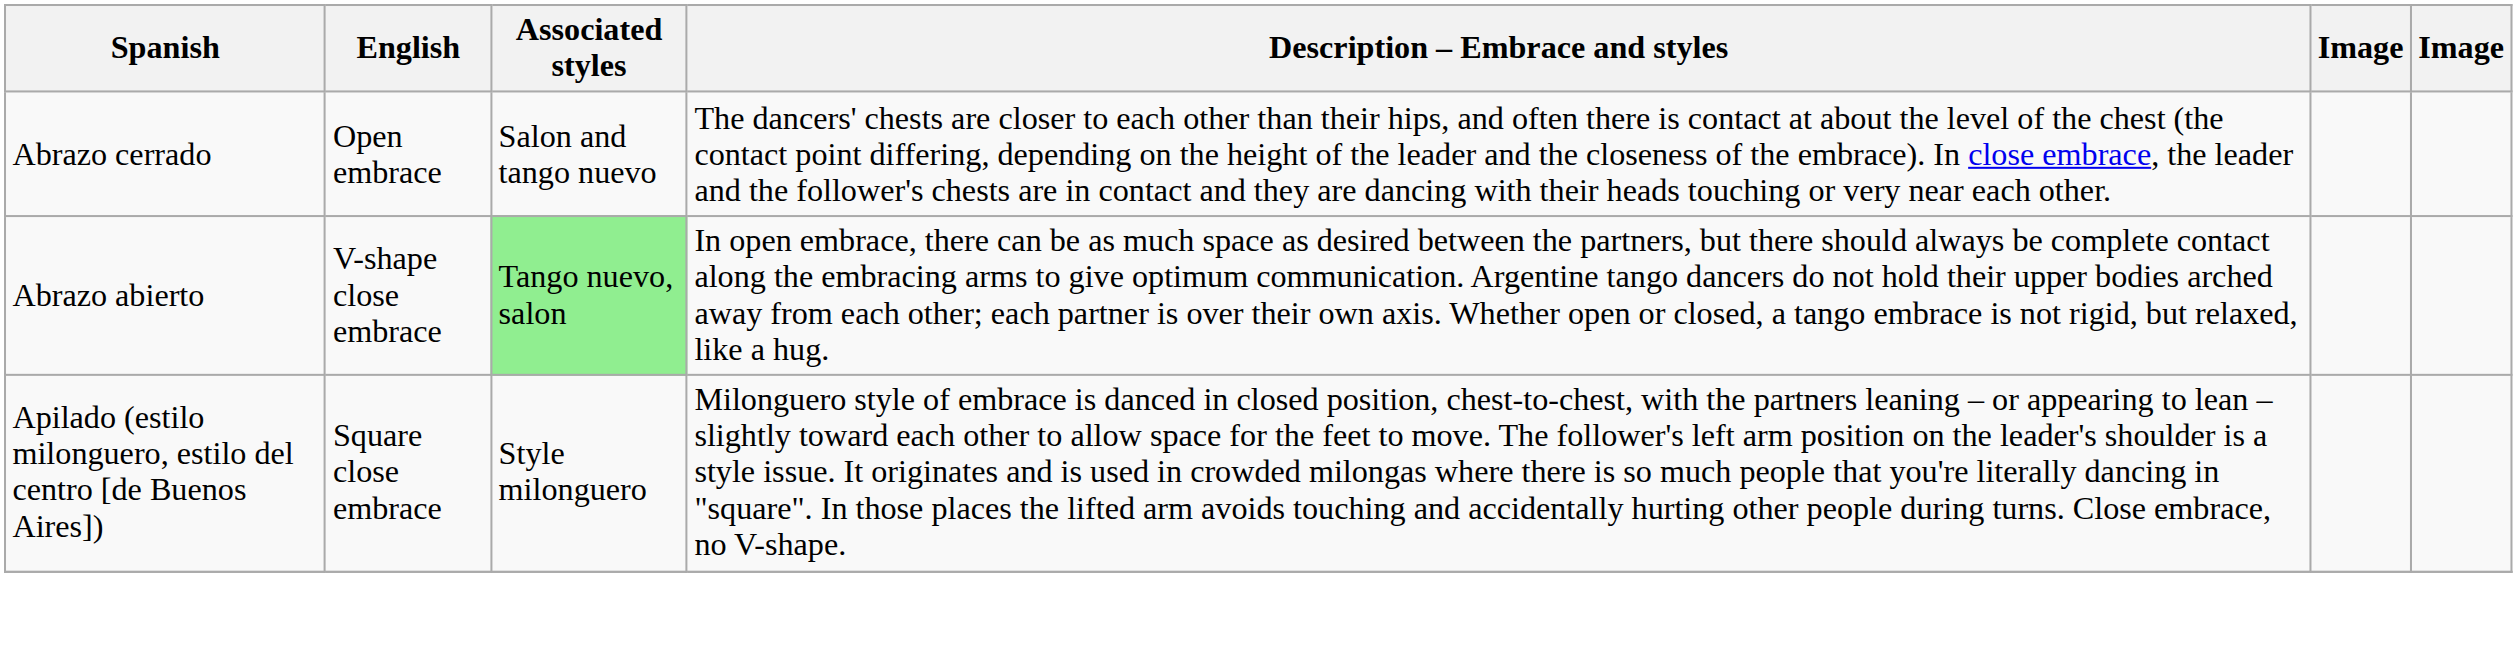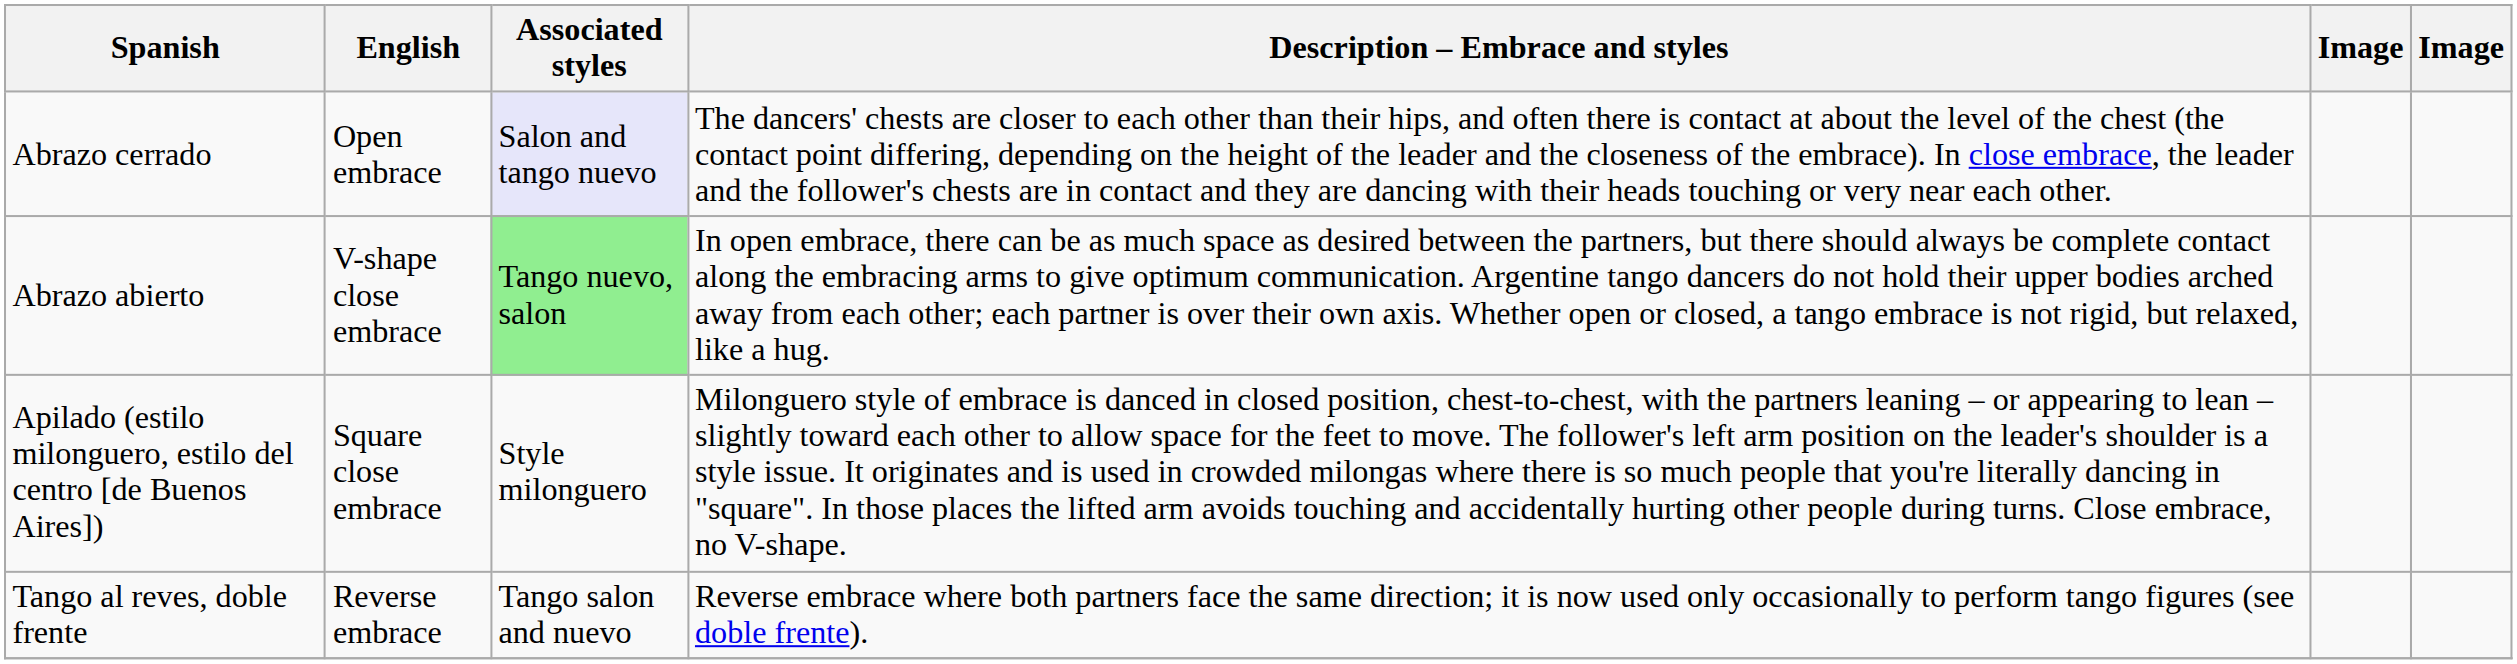Abrazo cerrado | Associated styles: no background -> lavender background
+ row: Tango al reves, doble frente | Reverse embrace | Tango salon and nuevo | Reverse embrace where both partners face the same direction; it is now used only occasionally to perform tango figures (see doble frente).
